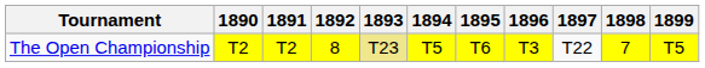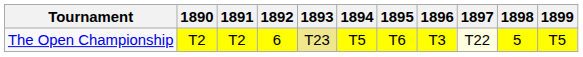The Open Championship | 1892: 8 -> 6
The Open Championship | 1897: no background -> lightyellow background
The Open Championship | 1898: 7 -> 5
